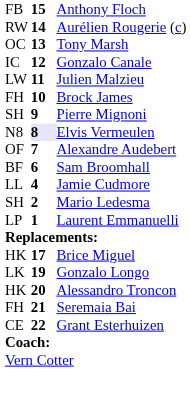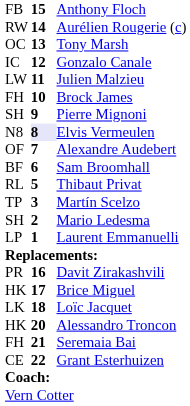+ row: RL | 5 | Thibaut Privat
- row: LL | 4 | Jamie Cudmore
+ row: TP | 3 | Martín Scelzo
+ row: PR | 16 | Davit Zirakashvili
+ row: LK | 18 | Loïc Jacquet
- row: LK | 19 | Gonzalo Longo
